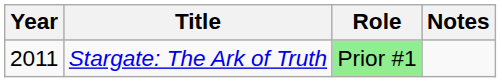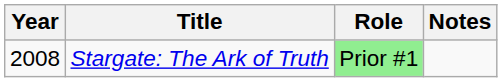Stargate: The Ark of Truth | Year: 2011 -> 2008
